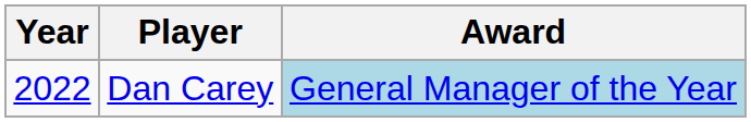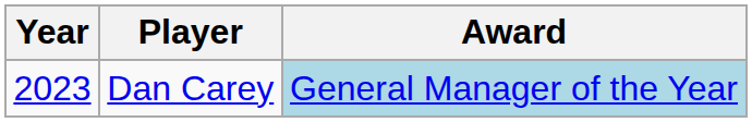Dan Carey | Year: 2022 -> 2023
